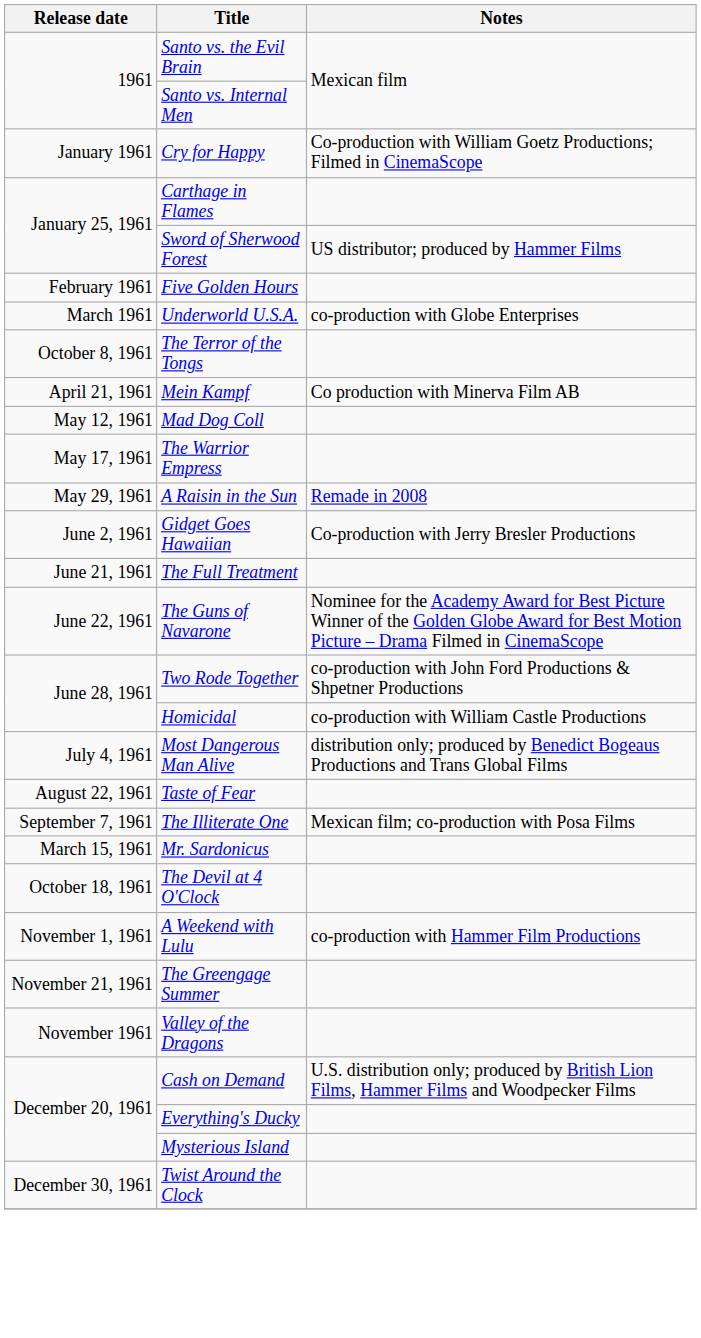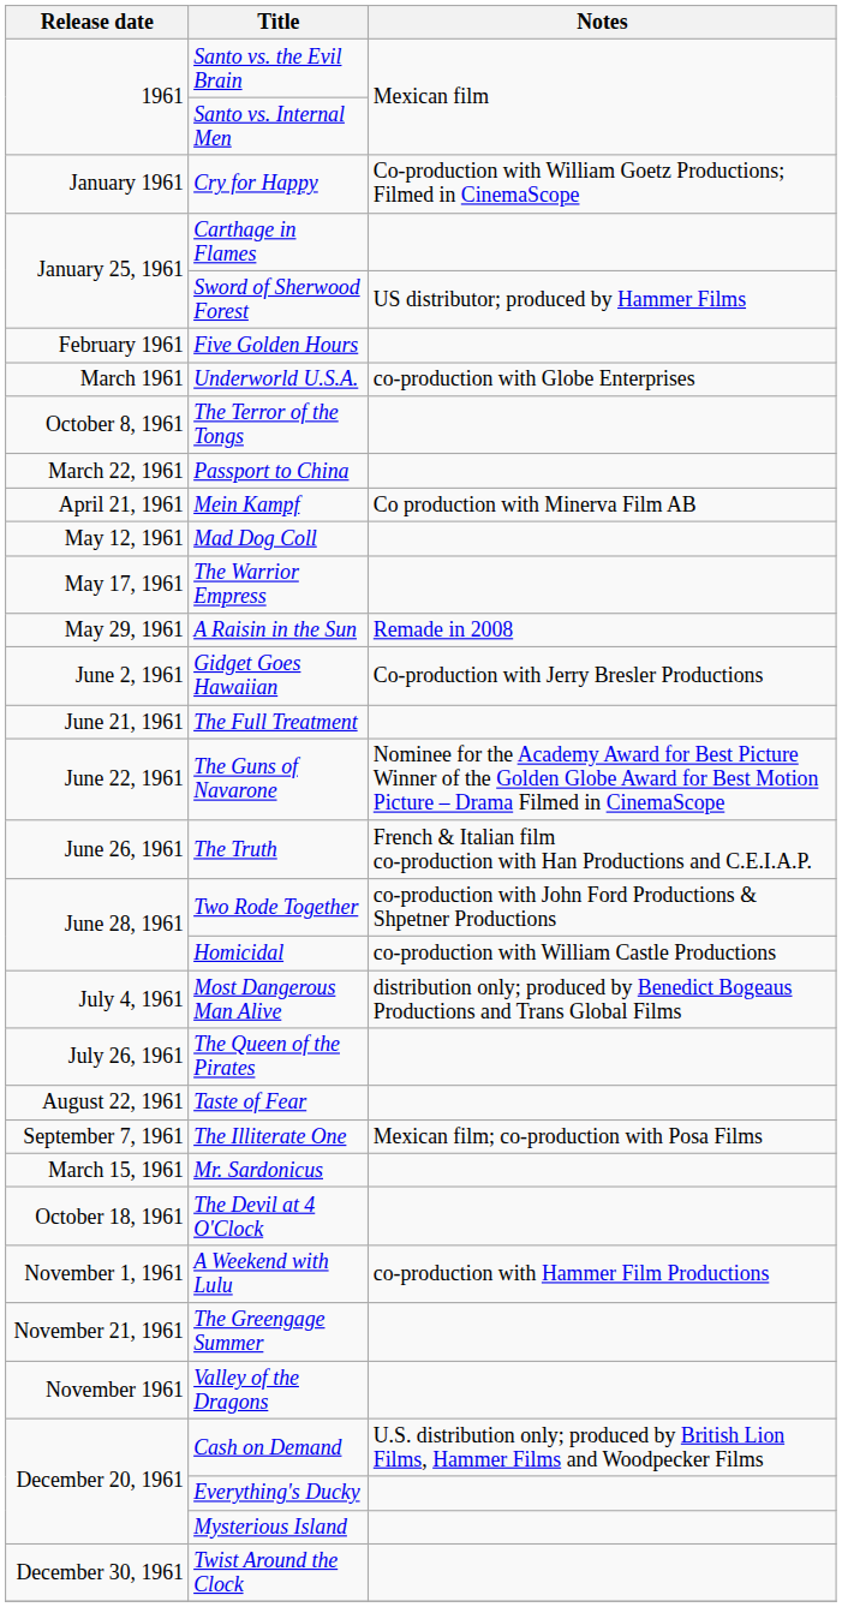+ row: March 22, 1961 | Passport to China
+ row: June 26, 1961 | The Truth | French & Italian film co-production with Han Productions and C.E.I.A.P.
+ row: July 26, 1961 | The Queen of the Pirates
